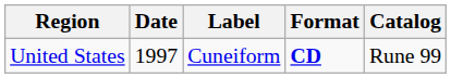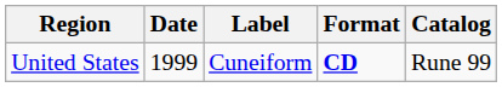United States | Date: 1997 -> 1999
